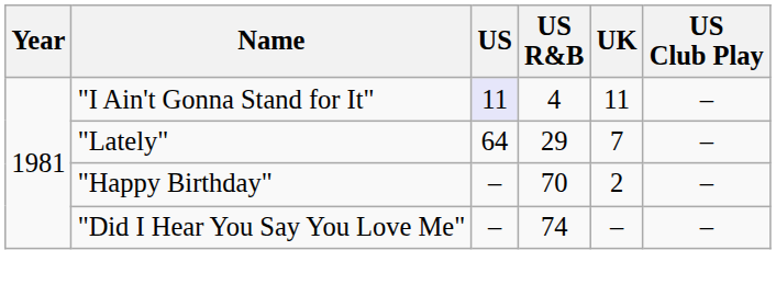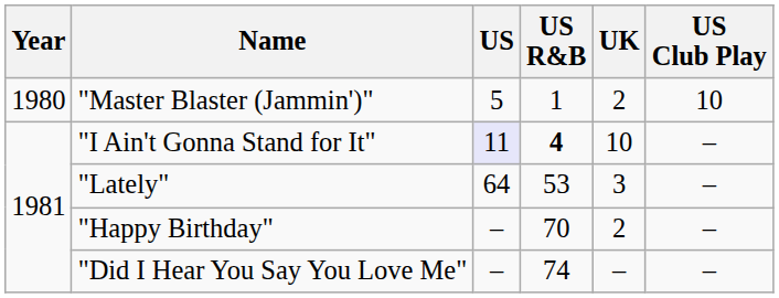+ row: 1980 | "Master Blaster (Jammin')" | 5 | 1 | 2 | 10
"I Ain't Gonna Stand for It" | US R&B: normal -> bold
"I Ain't Gonna Stand for It" | UK: 11 -> 10
"Lately" | US R&B: 29 -> 53
"Lately" | UK: 7 -> 3
